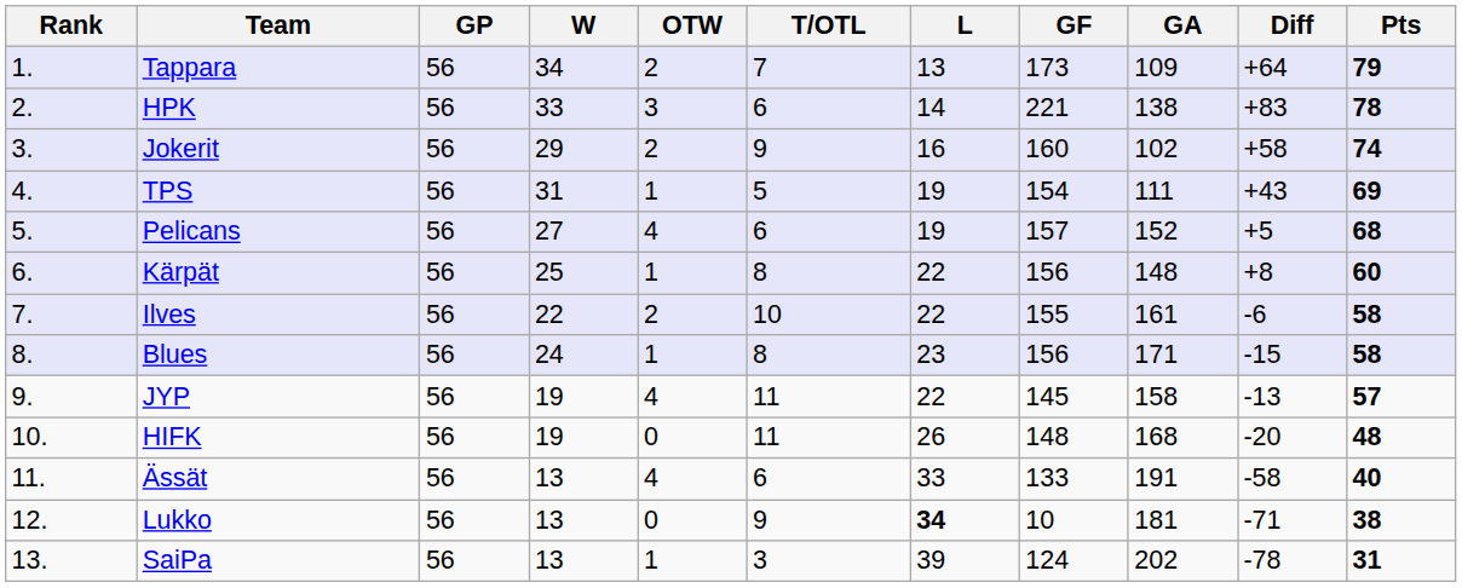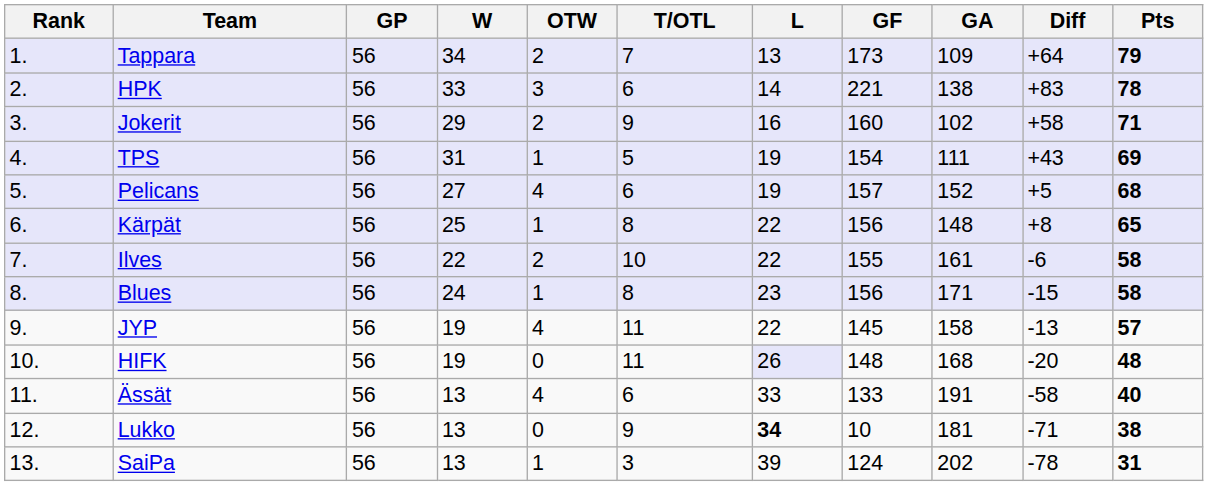Jokerit | Pts: 74 -> 71
Kärpät | Pts: 60 -> 65
HIFK | L: no background -> lavender background
